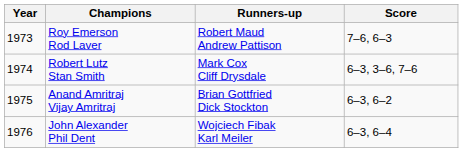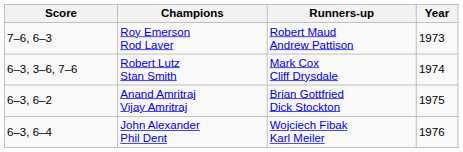columns swapped: Year <-> Score
